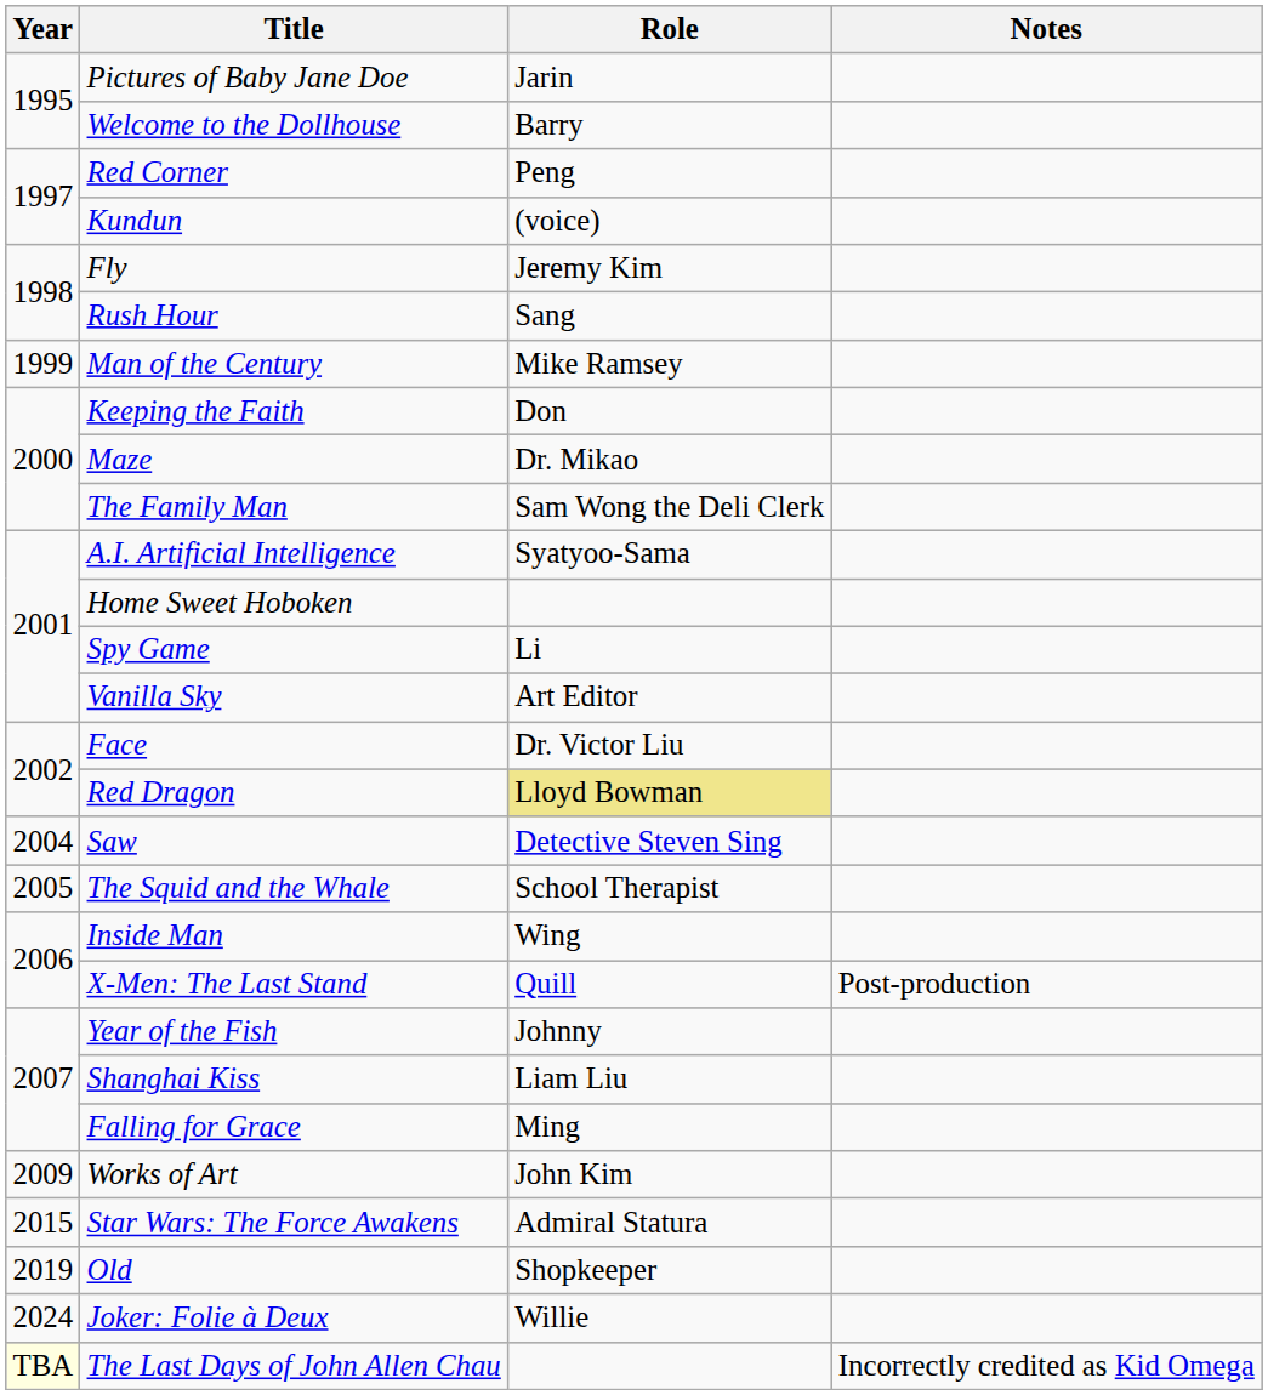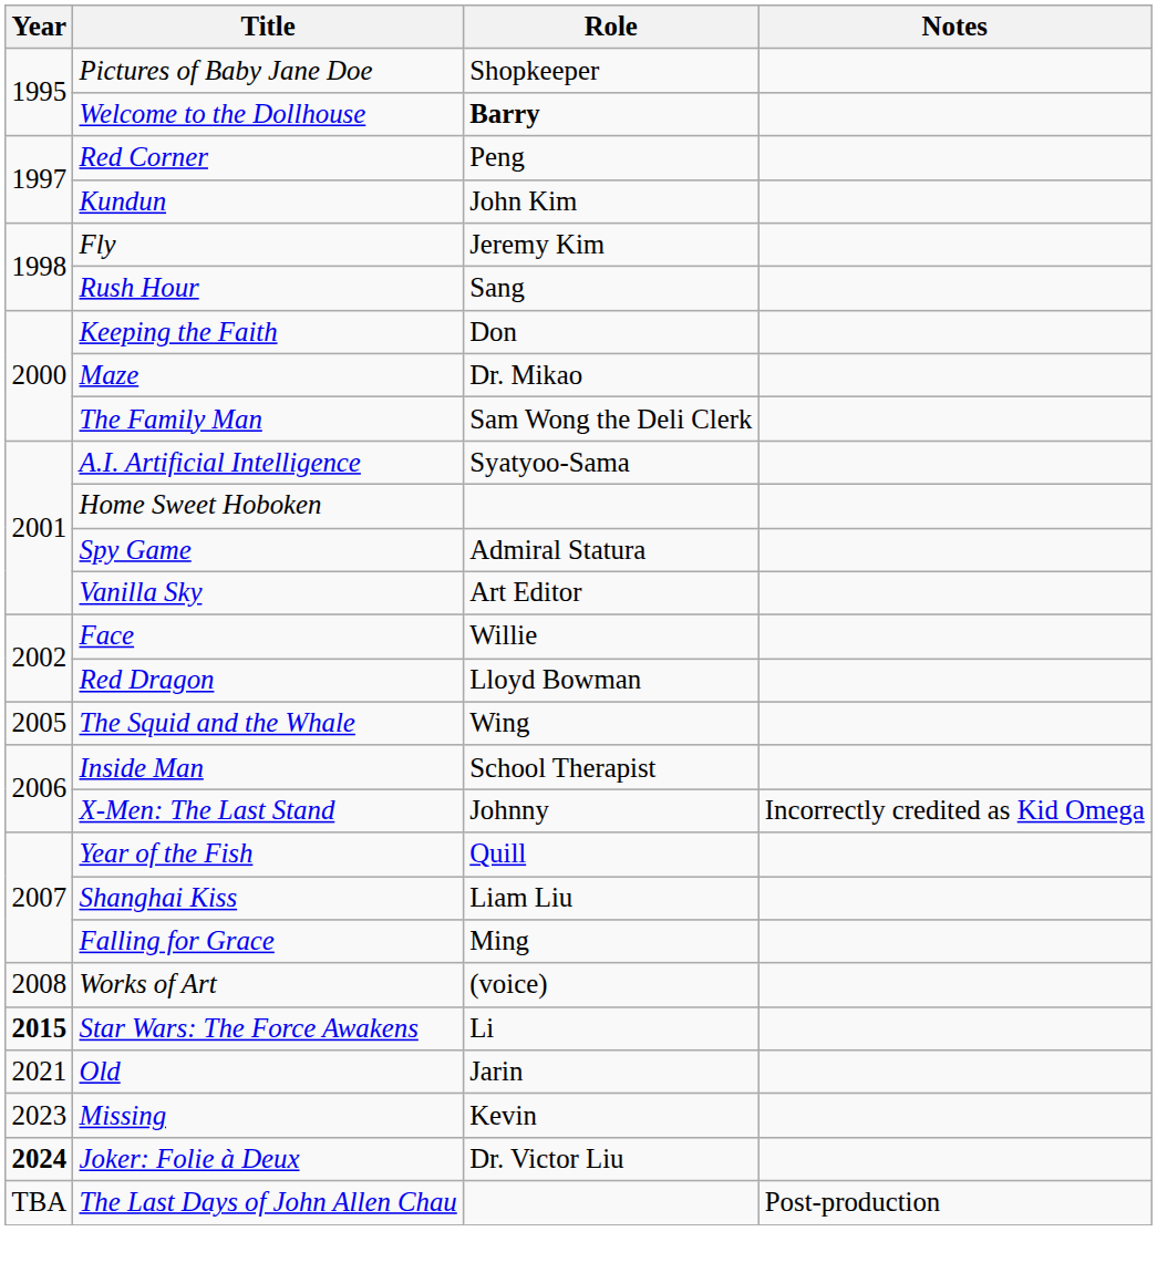Pictures of Baby Jane Doe | Role: Jarin -> Shopkeeper
Welcome to the Dollhouse | Role: normal -> bold
Kundun | Role: (voice) -> John Kim
- row: 1999 | Man of the Century | Mike Ramsey
Spy Game | Role: Li -> Admiral Statura
Face | Role: Dr. Victor Liu -> Willie
Red Dragon | Role: khaki background -> no background
- row: 2004 | Saw | Detective Steven Sing
The Squid and the Whale | Role: School Therapist -> Wing
Inside Man | Role: Wing -> School Therapist
X-Men: The Last Stand | Role: Quill -> Johnny
X-Men: The Last Stand | Notes: Post-production -> Incorrectly credited as Kid Omega
Year of the Fish | Role: Johnny -> Quill
Works of Art | Year: 2009 -> 2008
Works of Art | Role: John Kim -> (voice)
Star Wars: The Force Awakens | Year: normal -> bold
Star Wars: The Force Awakens | Role: Admiral Statura -> Li
Old | Year: 2019 -> 2021
Old | Role: Shopkeeper -> Jarin
+ row: 2023 | Missing | Kevin
Joker: Folie à Deux | Year: normal -> bold
Joker: Folie à Deux | Role: Willie -> Dr. Victor Liu
The Last Days of John Allen Chau | Year: lightyellow background -> no background
The Last Days of John Allen Chau | Notes: Incorrectly credited as Kid Omega -> Post-production
